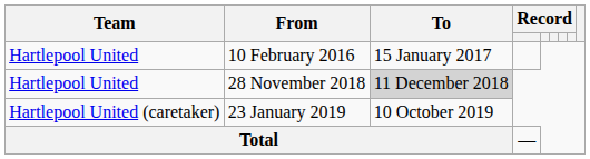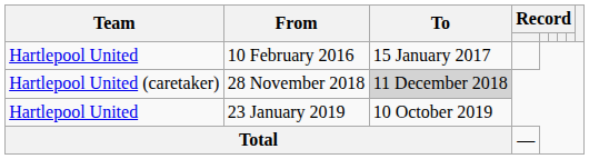28 November 2018 | Team: Hartlepool United -> Hartlepool United (caretaker)
23 January 2019 | Team: Hartlepool United (caretaker) -> Hartlepool United
